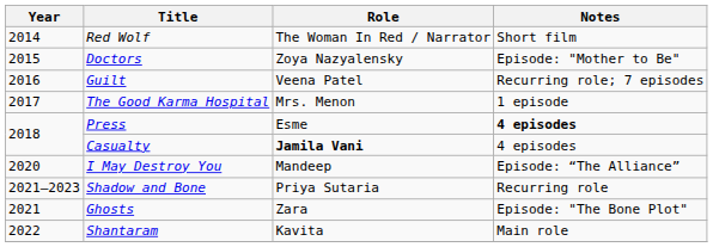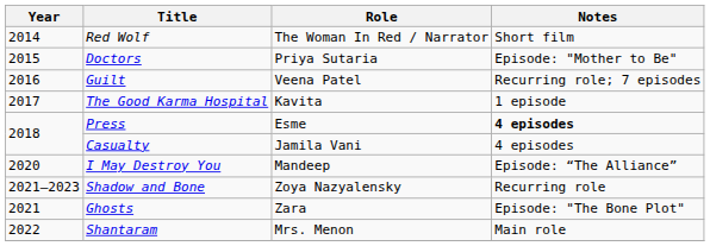Doctors | Role: Zoya Nazyalensky -> Priya Sutaria
The Good Karma Hospital | Role: Mrs. Menon -> Kavita
Casualty | Role: bold -> normal
Shadow and Bone | Role: Priya Sutaria -> Zoya Nazyalensky
Shantaram | Role: Kavita -> Mrs. Menon
